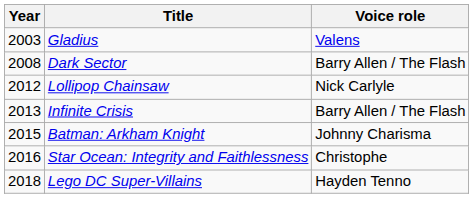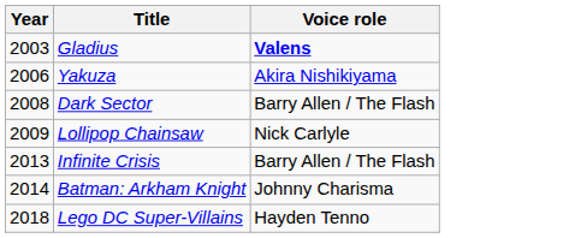Gladius | Voice role: normal -> bold
+ row: 2006 | Yakuza | Akira Nishikiyama
Lollipop Chainsaw | Year: 2012 -> 2009
Batman: Arkham Knight | Year: 2015 -> 2014
- row: 2016 | Star Ocean: Integrity and Faithlessness | Christophe
